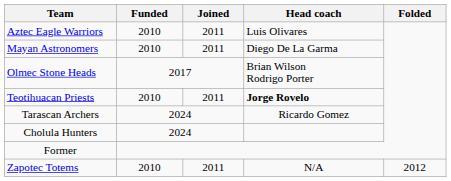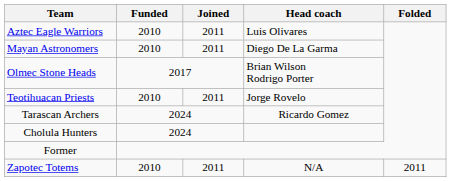Teotihuacan Priests | Head coach: bold -> normal
Zapotec Totems | Folded: 2012 -> 2011
